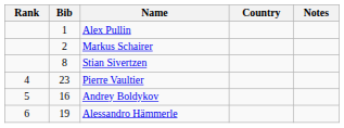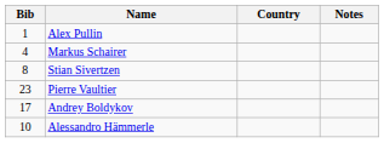- column: Rank | 4 | 5 | 6
Markus Schairer | Bib: 2 -> 4
Andrey Boldykov | Bib: 16 -> 17
Alessandro Hämmerle | Bib: 19 -> 10
